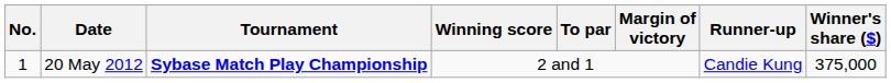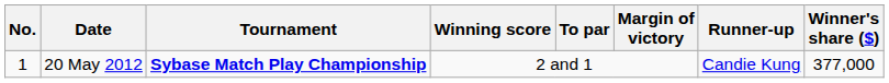20 May 2012 | Winner's share ($): 375,000 -> 377,000
